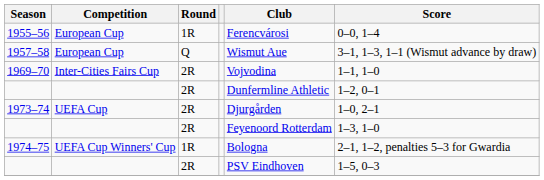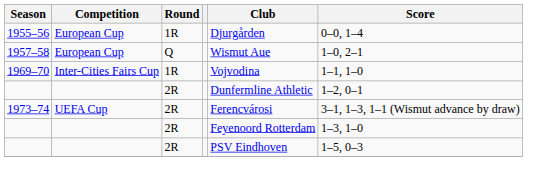1955–56 | Club: Ferencvárosi -> Djurgården
1957–58 | Score: 3–1, 1–3, 1–1 (Wismut advance by draw) -> 1–0, 2–1
1969–70 | Round: 2R -> 1R
1973–74 | Club: Djurgården -> Ferencvárosi
1973–74 | Score: 1–0, 2–1 -> 3–1, 1–3, 1–1 (Wismut advance by draw)
- row: 1974–75 | UEFA Cup Winners' Cup | 1R | Bologna | 2–1, 1–2, penalties 5–3 for Gwardia
